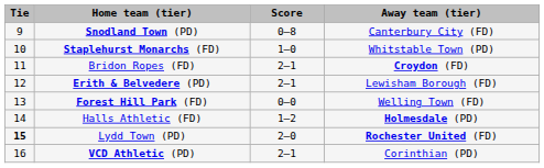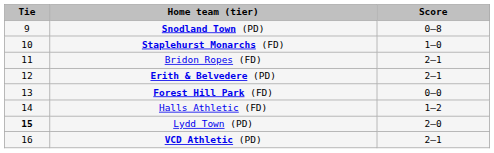- column: Away team (tier) | Canterbury City (FD) | Whitstable Town (PD) | Croydon (FD) | Lewisham Borough (FD) | Welling Town (FD) | Holmesdale (PD) | Rochester United (FD) | Corinthian (PD)
